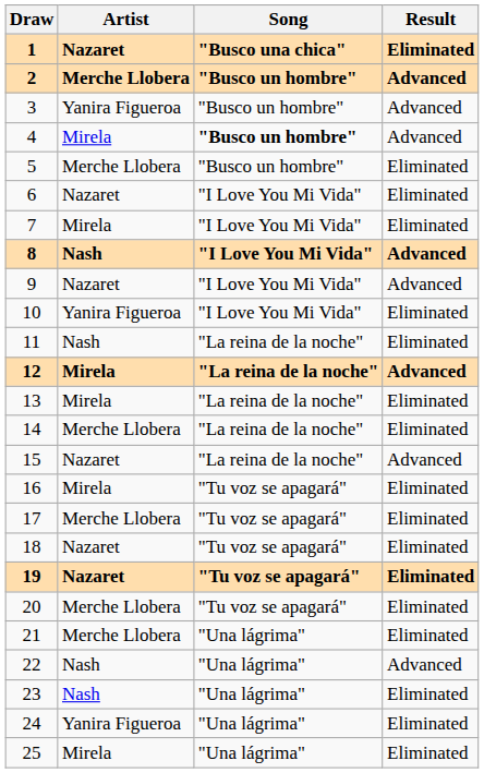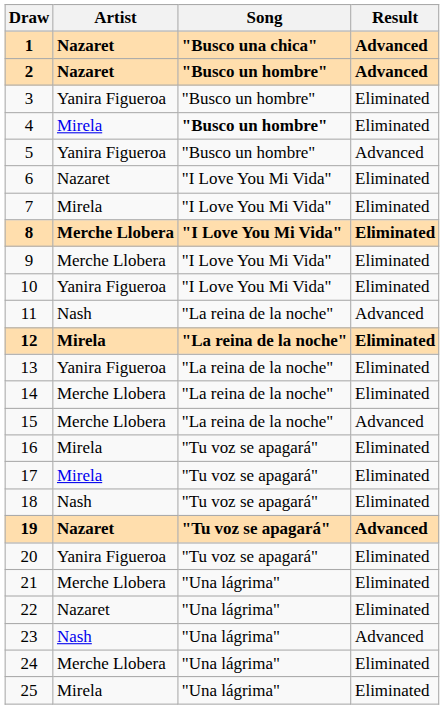1 | Result: Eliminated -> Advanced
2 | Artist: Merche Llobera -> Nazaret
3 | Result: Advanced -> Eliminated
4 | Result: Advanced -> Eliminated
5 | Artist: Merche Llobera -> Yanira Figueroa
5 | Result: Eliminated -> Advanced
8 | Artist: Nash -> Merche Llobera
8 | Result: Advanced -> Eliminated
9 | Artist: Nazaret -> Merche Llobera
9 | Result: Advanced -> Eliminated
11 | Result: Eliminated -> Advanced
12 | Result: Advanced -> Eliminated
13 | Artist: Mirela -> Yanira Figueroa
15 | Artist: Nazaret -> Merche Llobera
17 | Artist: Merche Llobera -> Mirela
18 | Artist: Nazaret -> Nash
19 | Result: Eliminated -> Advanced
20 | Artist: Merche Llobera -> Yanira Figueroa
22 | Artist: Nash -> Nazaret
22 | Result: Advanced -> Eliminated
23 | Result: Eliminated -> Advanced
24 | Artist: Yanira Figueroa -> Merche Llobera
